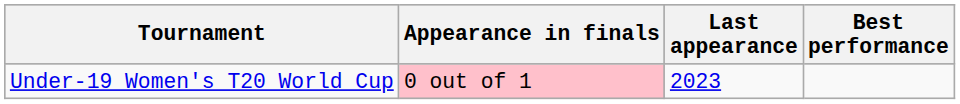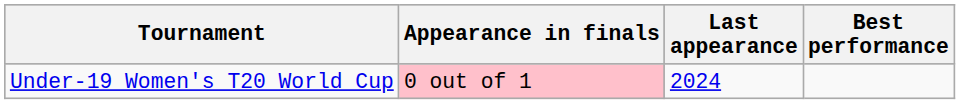Under-19 Women's T20 World Cup | Last appearance: 2023 -> 2024
